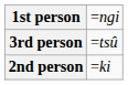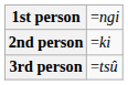rows swapped: 2nd person <-> 3rd person
